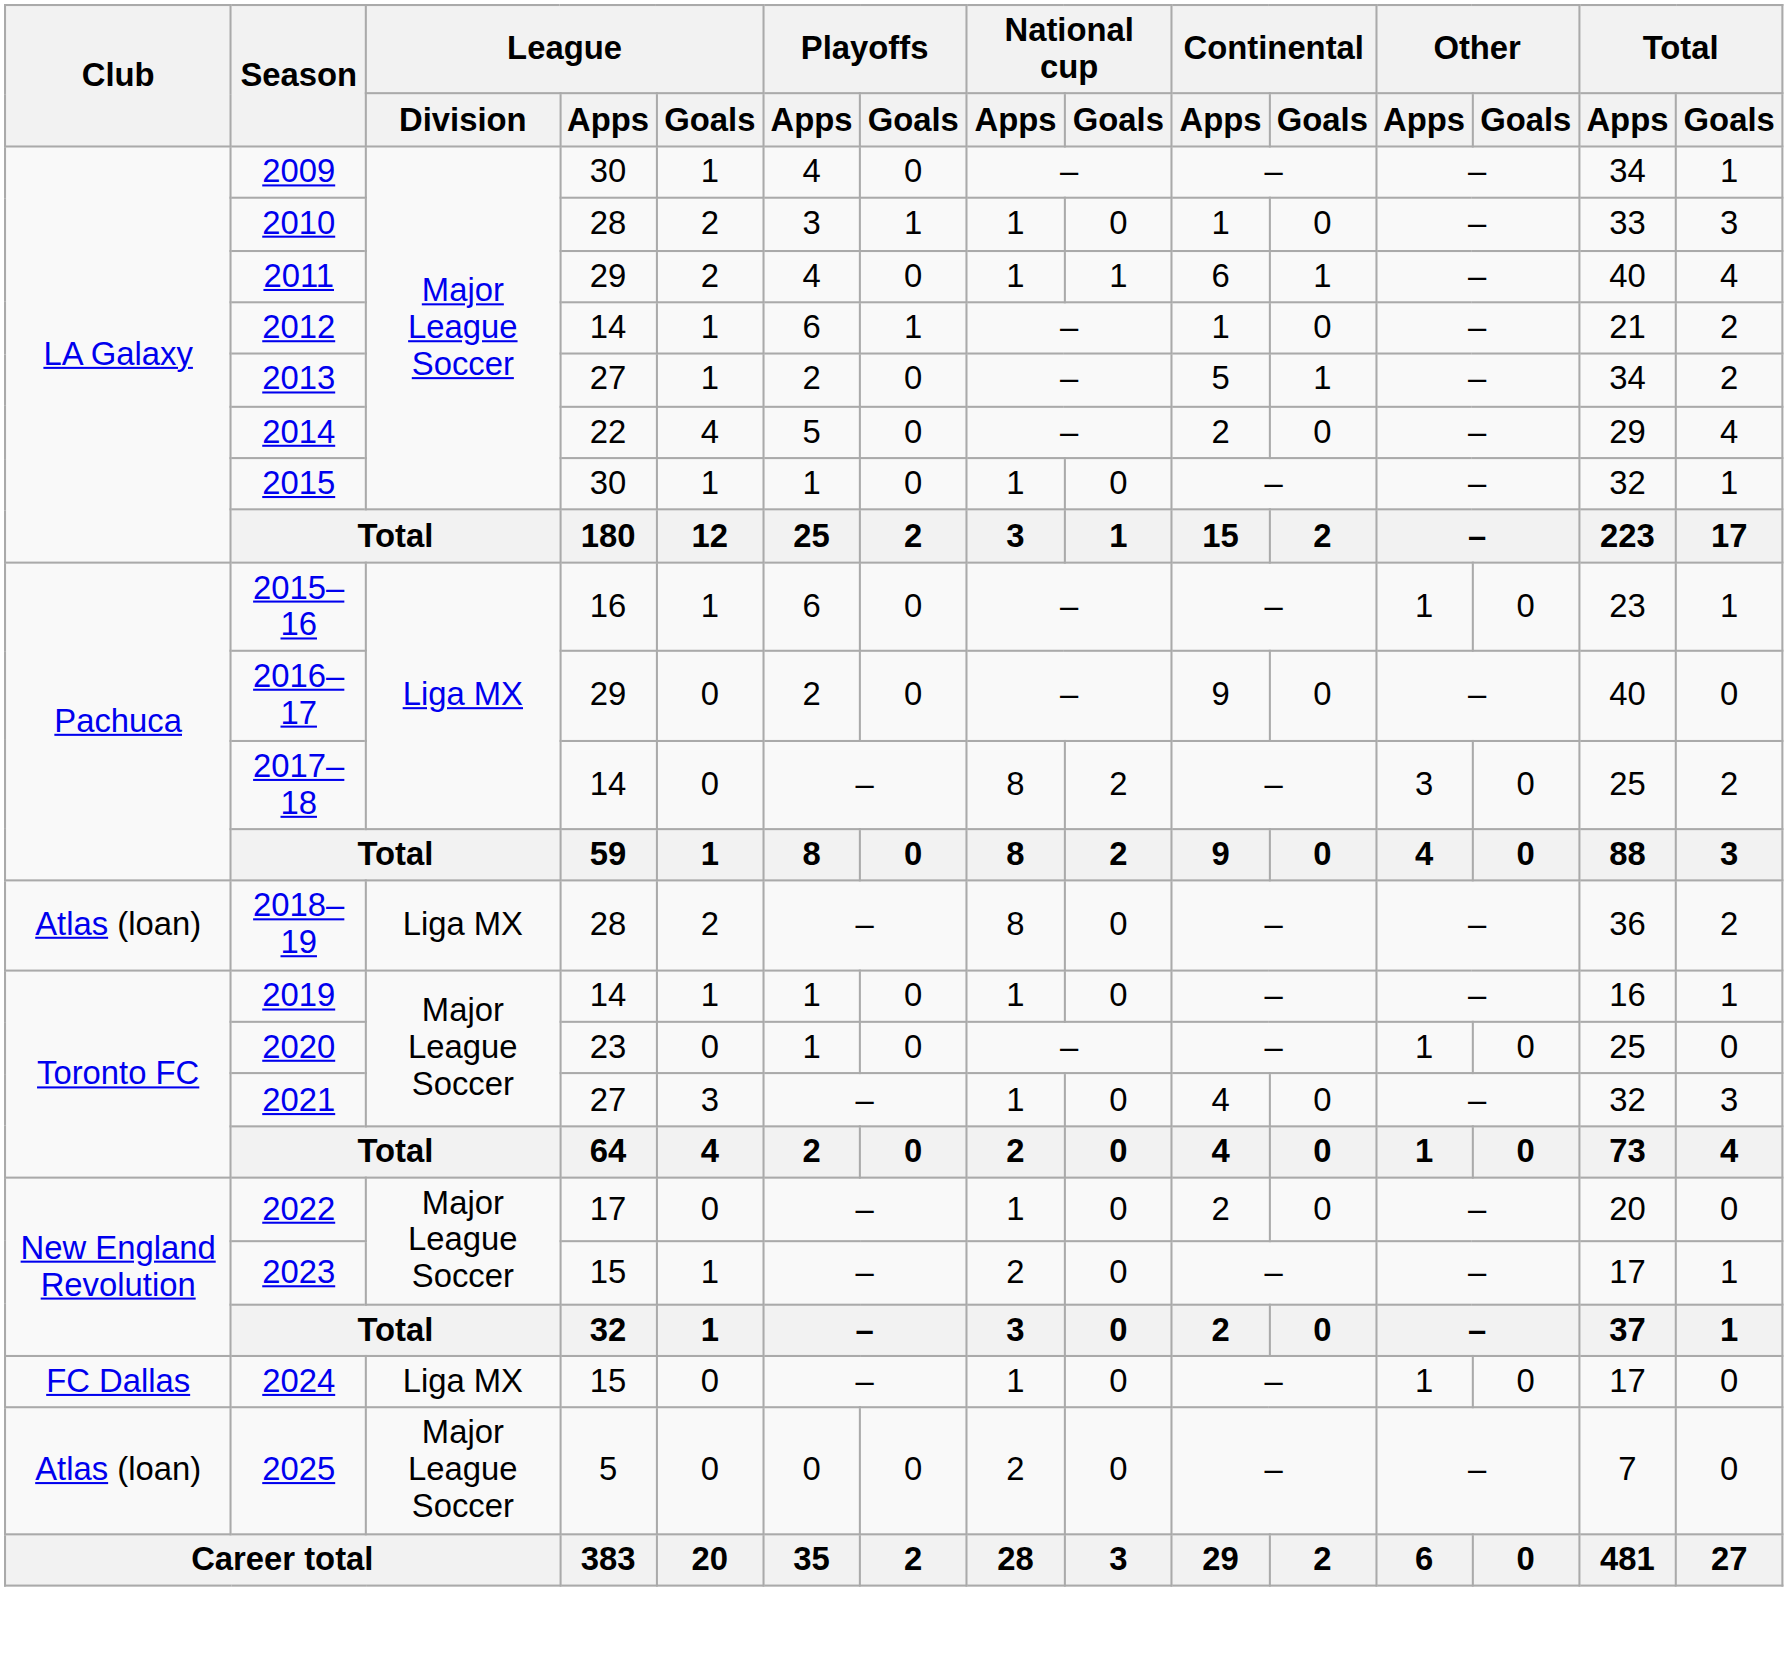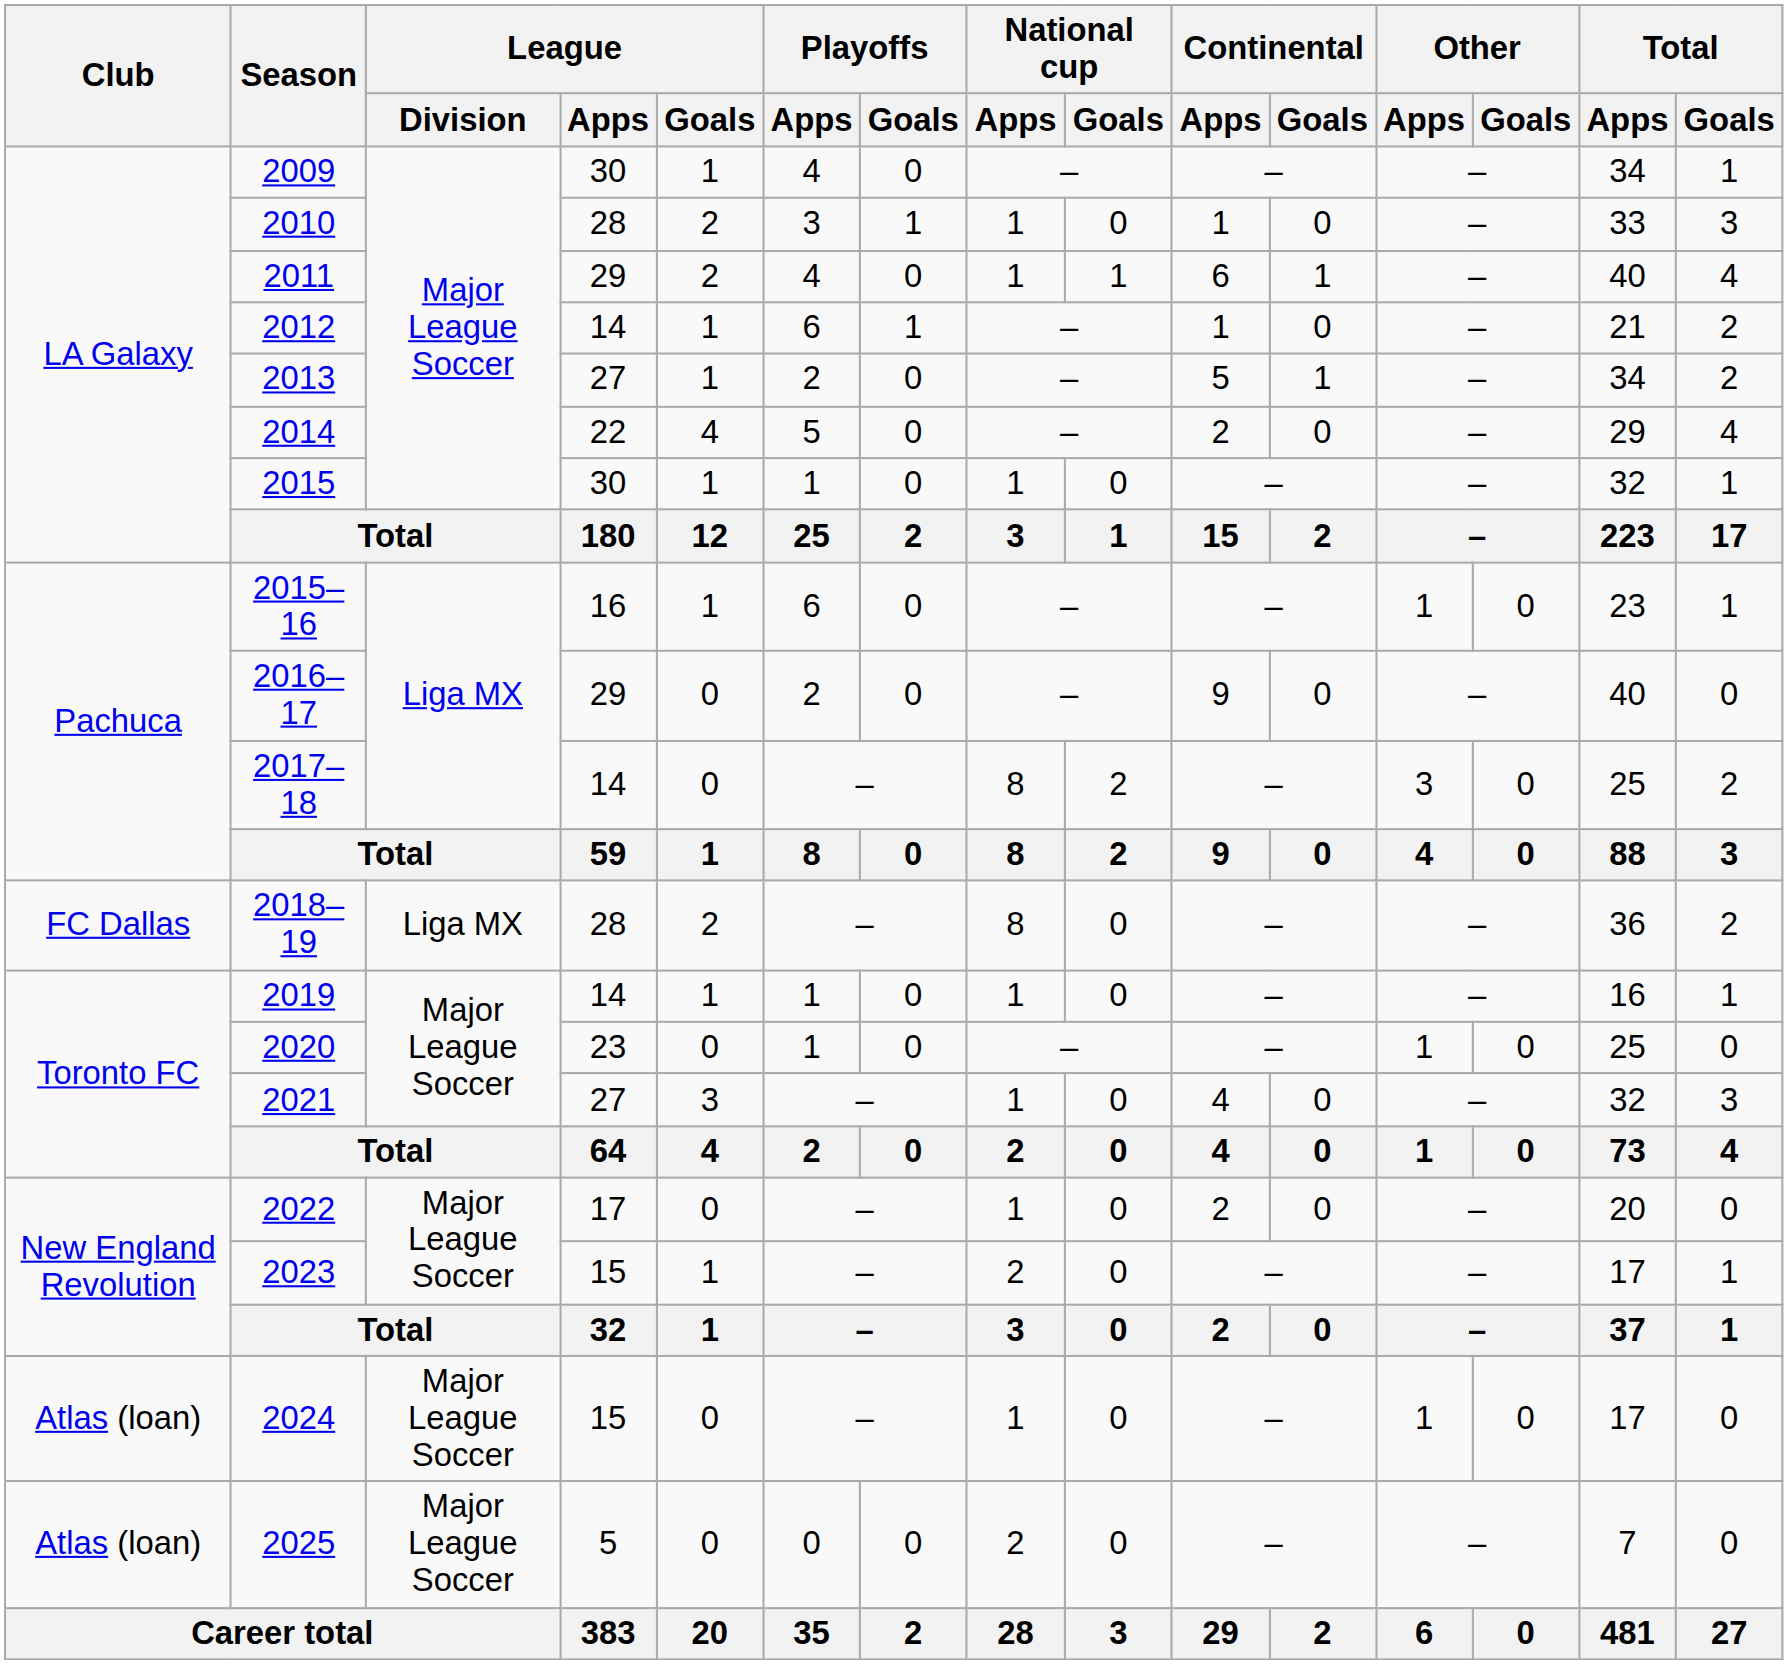2018–19 | Club: Atlas (loan) -> FC Dallas
2024 | Club: FC Dallas -> Atlas (loan)
2024 | League / Division: Liga MX -> Major League Soccer
